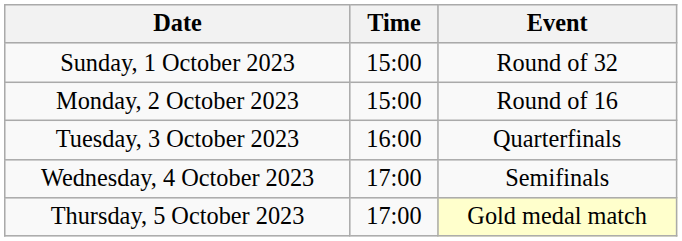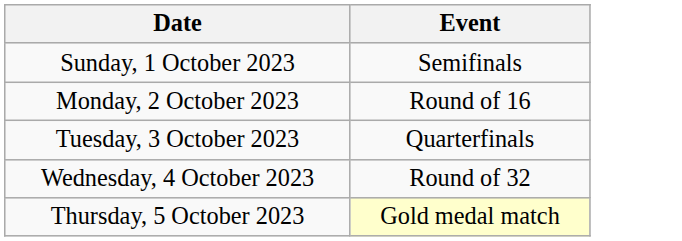- column: Time | 15:00 | 15:00 | 16:00 | 17:00 | 17:00
Sunday, 1 October 2023 | Event: Round of 32 -> Semifinals
Wednesday, 4 October 2023 | Event: Semifinals -> Round of 32
